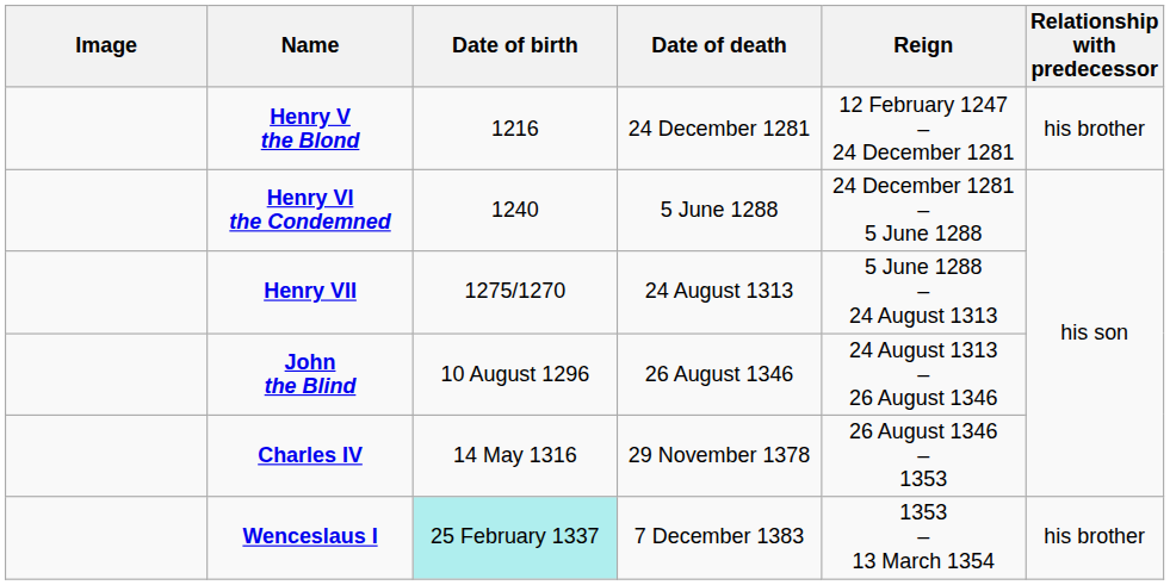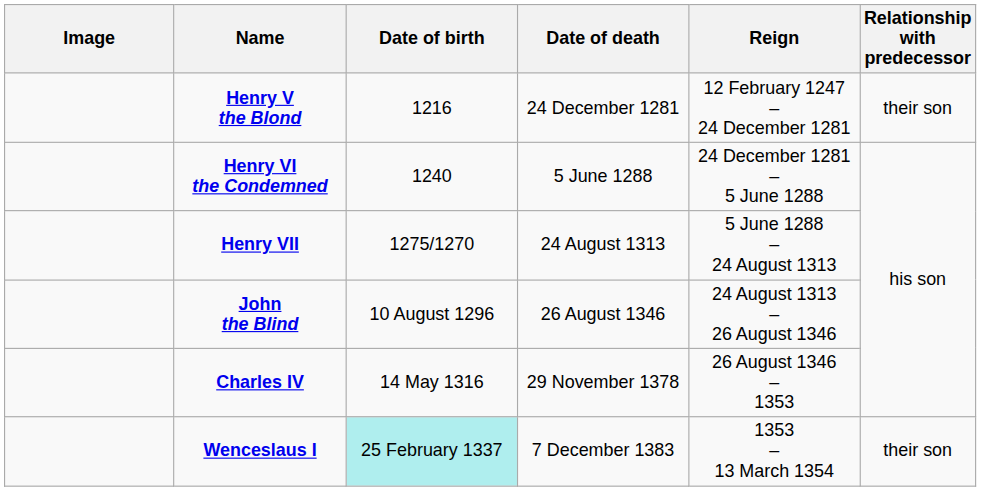Henry V the Blond | Relationship with predecessor: his brother -> their son
Wenceslaus I | Relationship with predecessor: his brother -> their son
